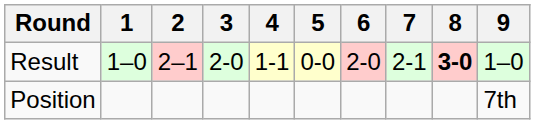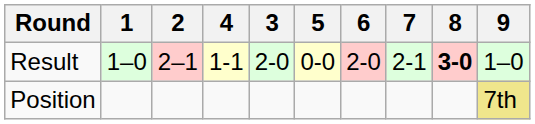columns swapped: 3 <-> 4
Position | 9: no background -> khaki background
